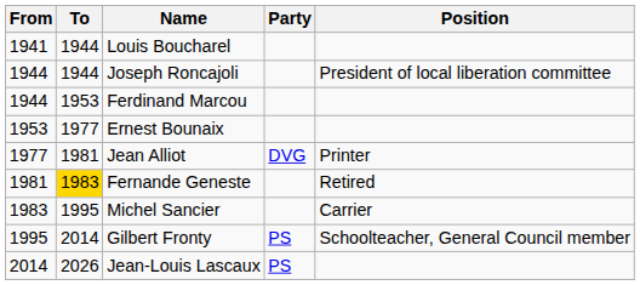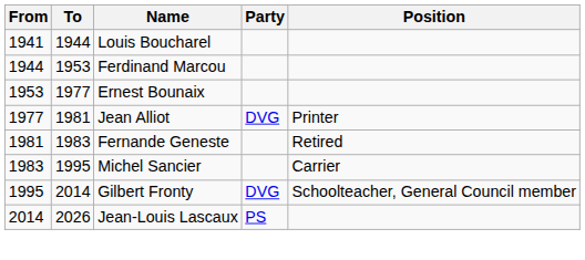- row: 1944 | 1944 | Joseph Roncajoli | President of local liberation committee
Fernande Geneste | To: gold background -> no background
Gilbert Fronty | Party: PS -> DVG
